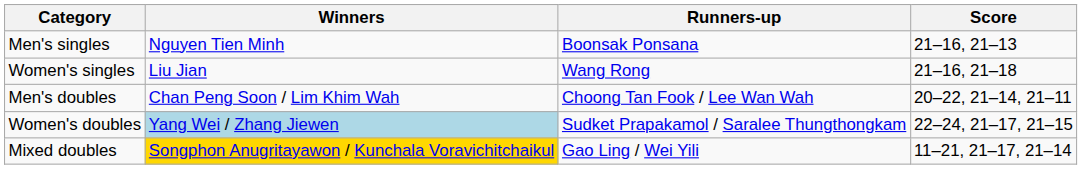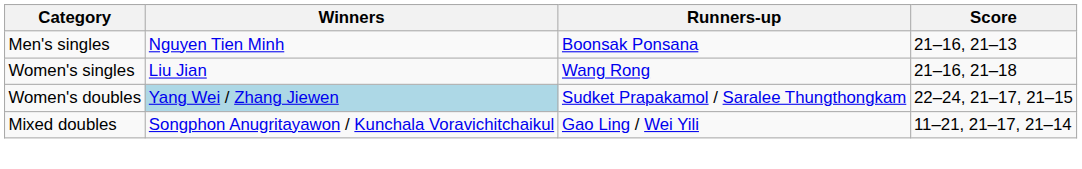- row: Men's doubles | Chan Peng Soon / Lim Khim Wah | Choong Tan Fook / Lee Wan Wah | 20–22, 21–14, 21–11
Mixed doubles | Winners: gold background -> no background
